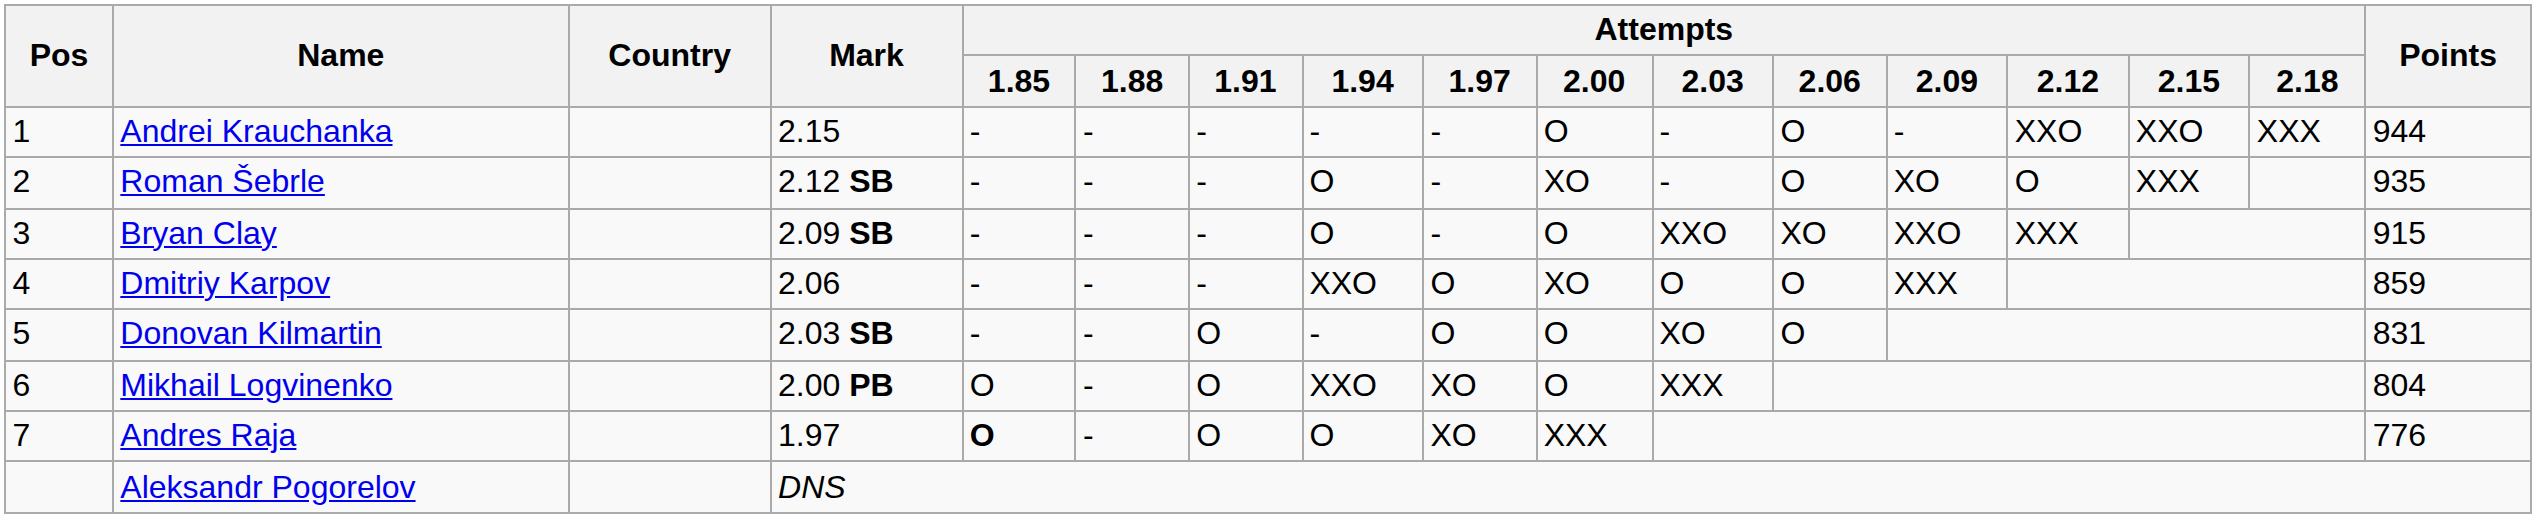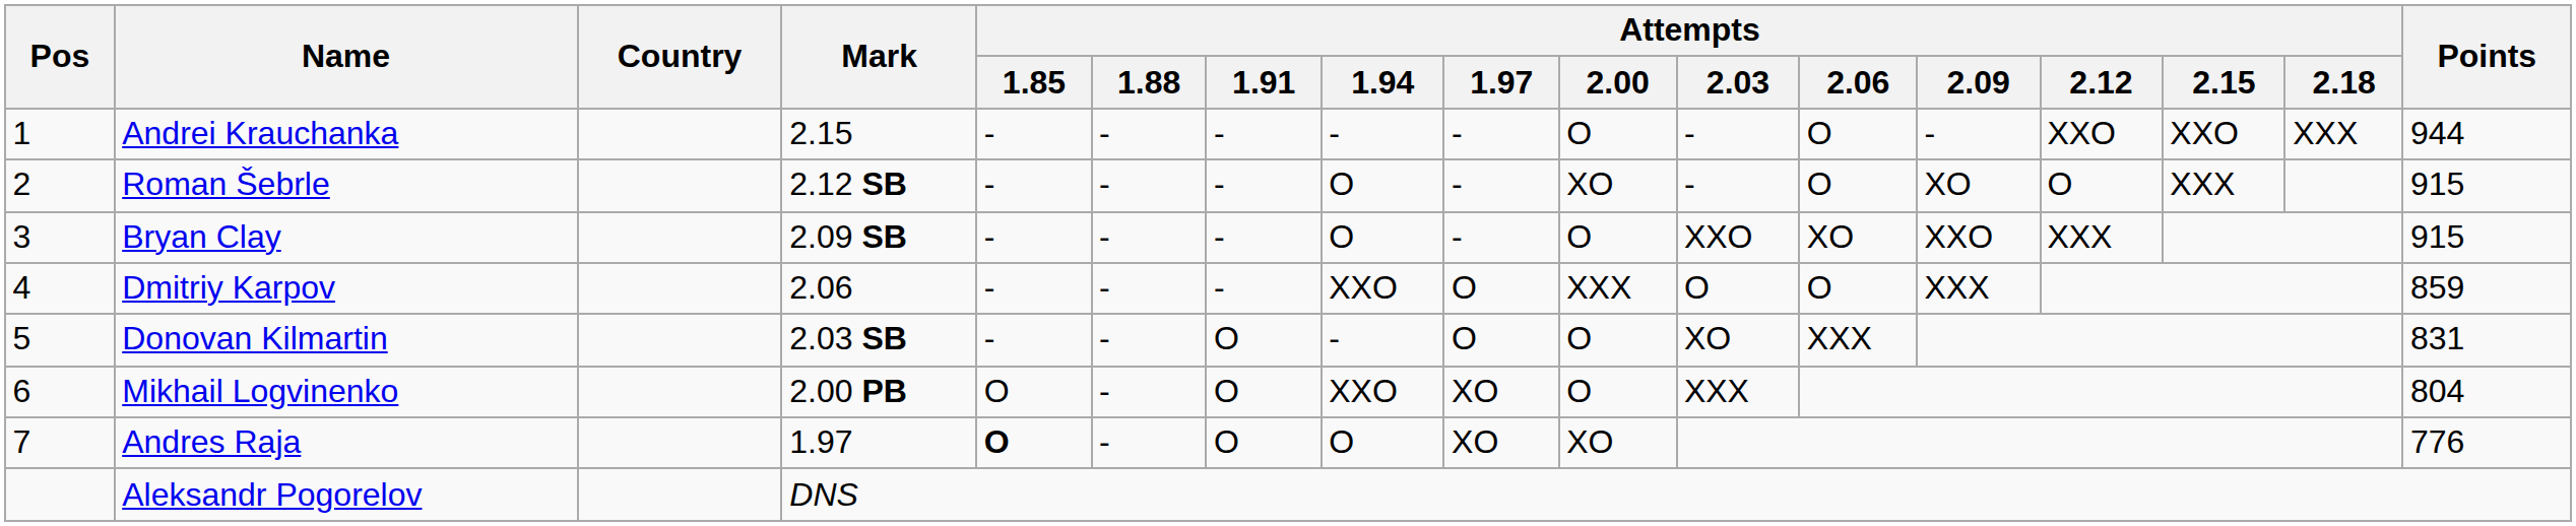Roman Šebrle | Points: 935 -> 915
Dmitriy Karpov | Attempts / 2.00: XO -> XXX
Donovan Kilmartin | Attempts / 2.06: O -> XXX
Andres Raja | Attempts / 2.00: XXX -> XO
